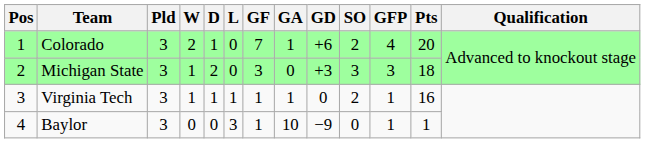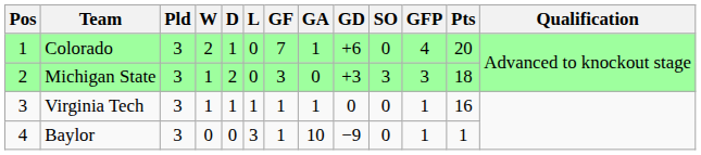Colorado | SO: 2 -> 0
Virginia Tech | SO: 2 -> 0
